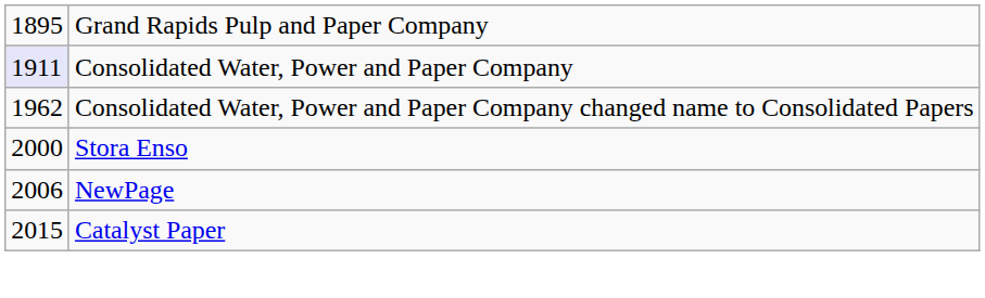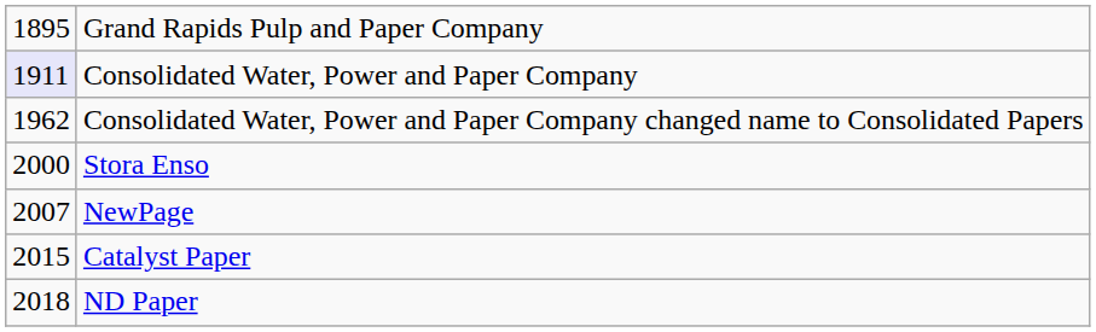NewPage | column 1: 2006 -> 2007
+ row: 2018 | ND Paper
